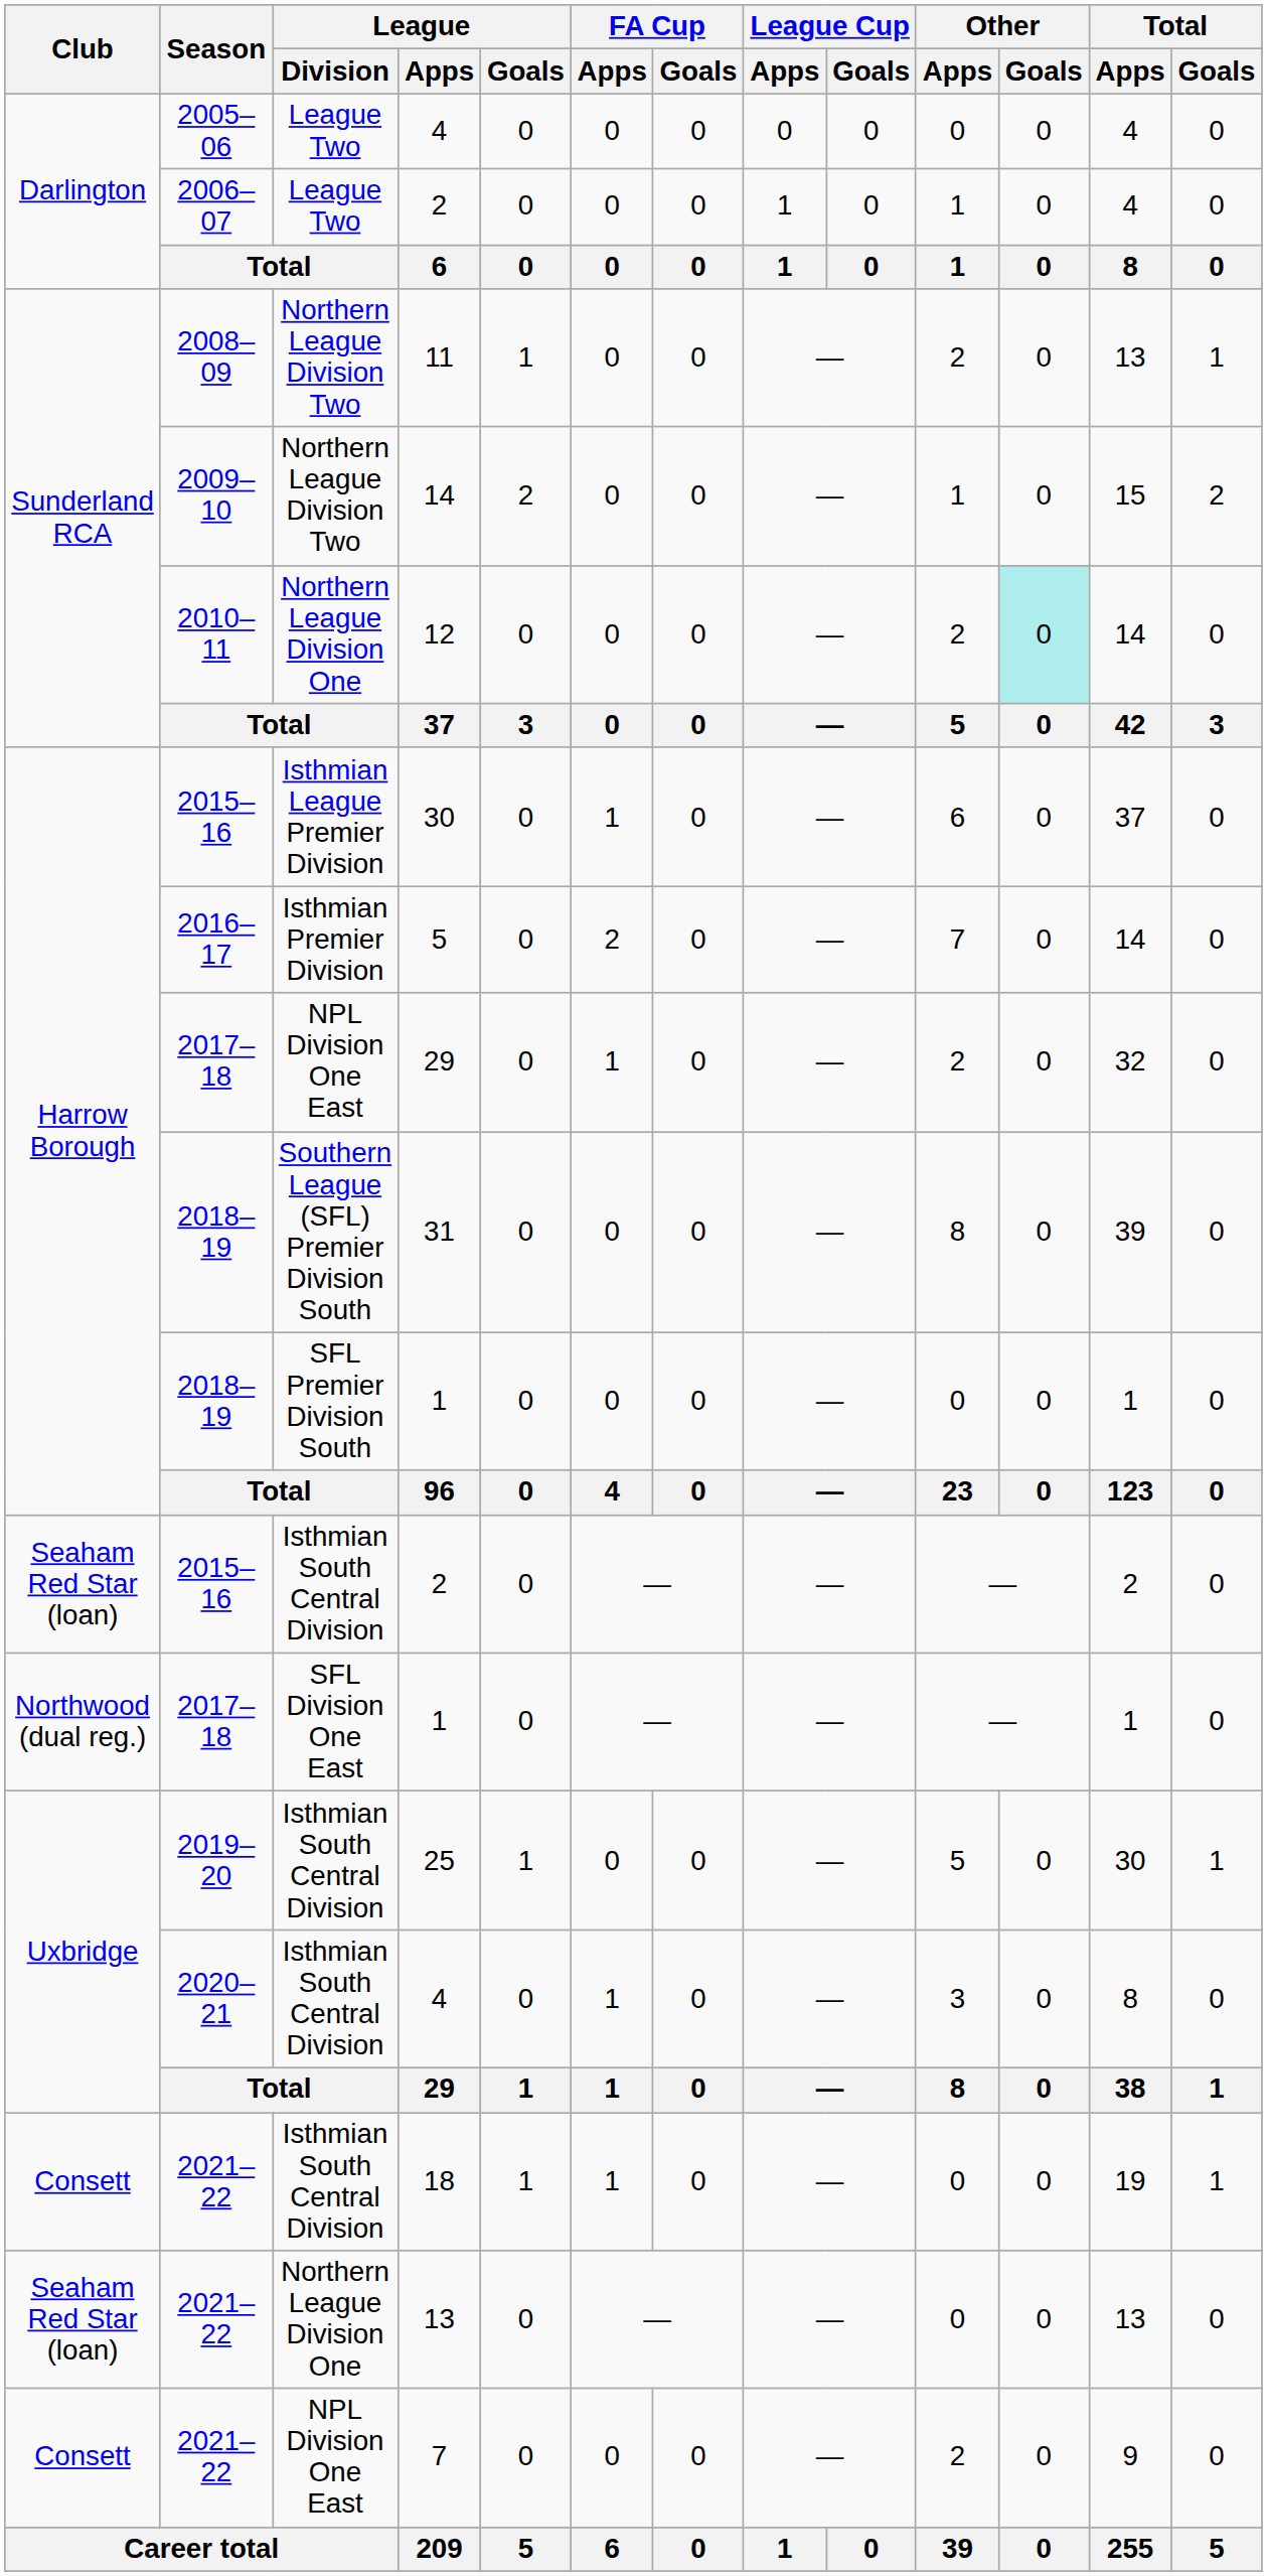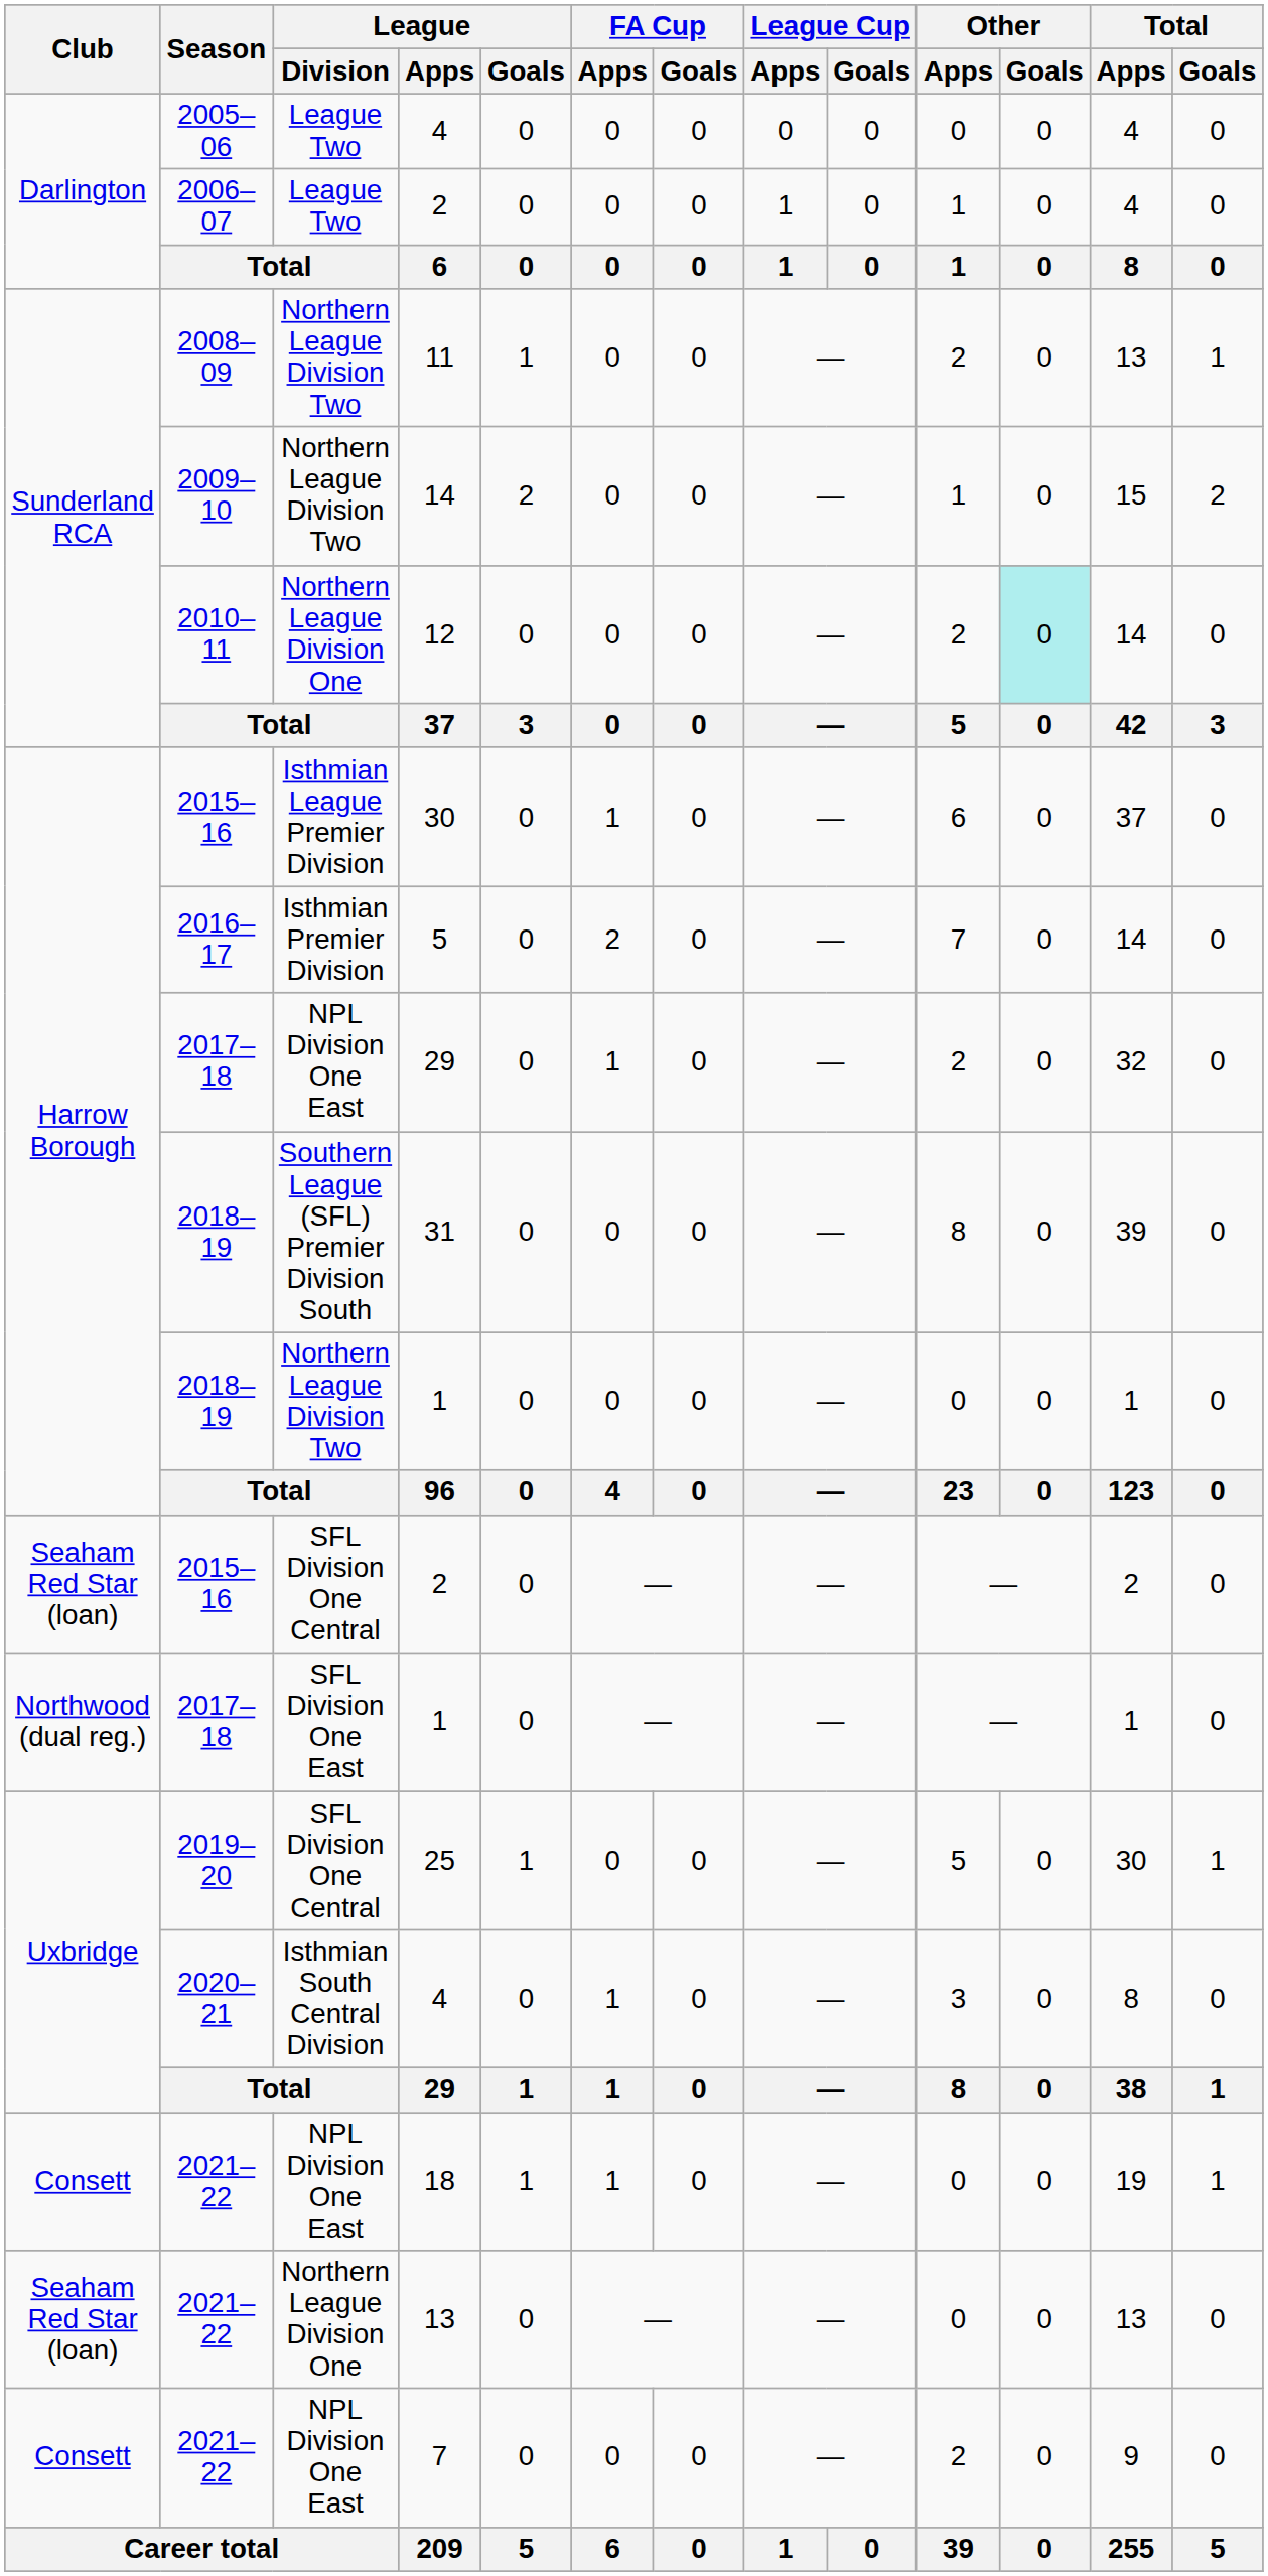2018–19 / 1 | League / Division: SFL Premier Division South -> Northern League Division Two
2015–16 / 2 | League / Division: Isthmian South Central Division -> SFL Division One Central
25 | League / Division: Isthmian South Central Division -> SFL Division One Central
18 | League / Division: Isthmian South Central Division -> NPL Division One East
